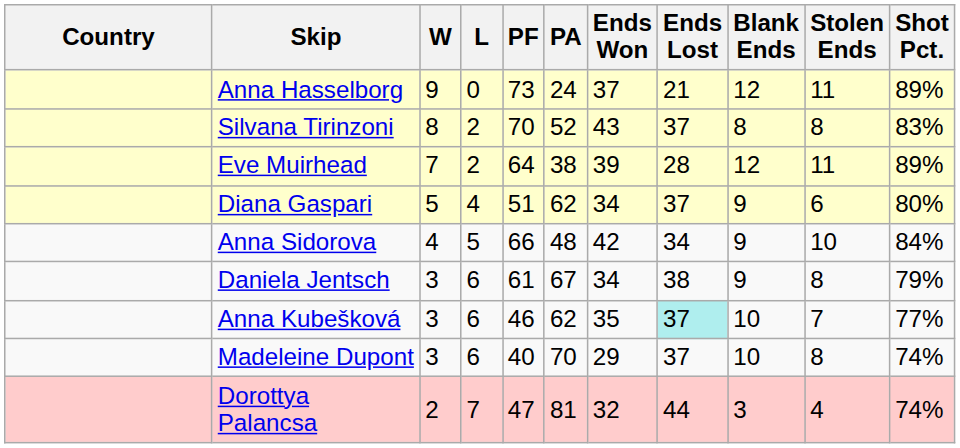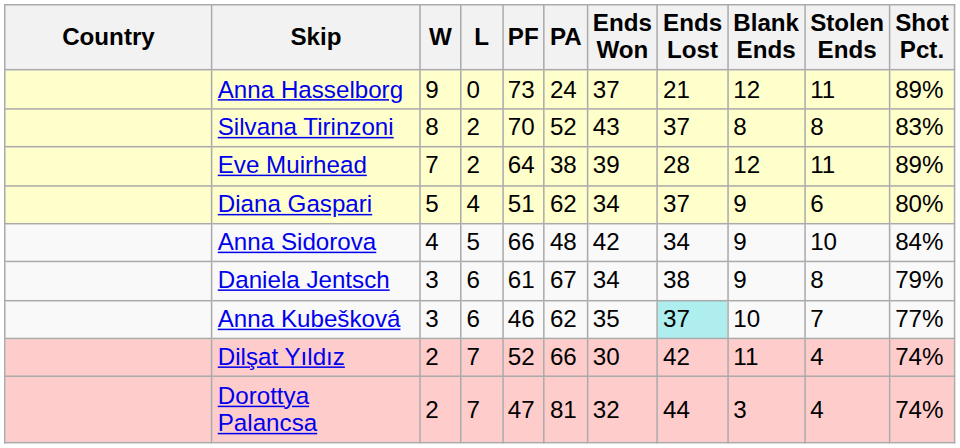- row: Madeleine Dupont | 3 | 6 | 40 | 70 | 29 | 37 | 10 | 8 | 74%
+ row: Dilşat Yıldız | 2 | 7 | 52 | 66 | 30 | 42 | 11 | 4 | 74%
